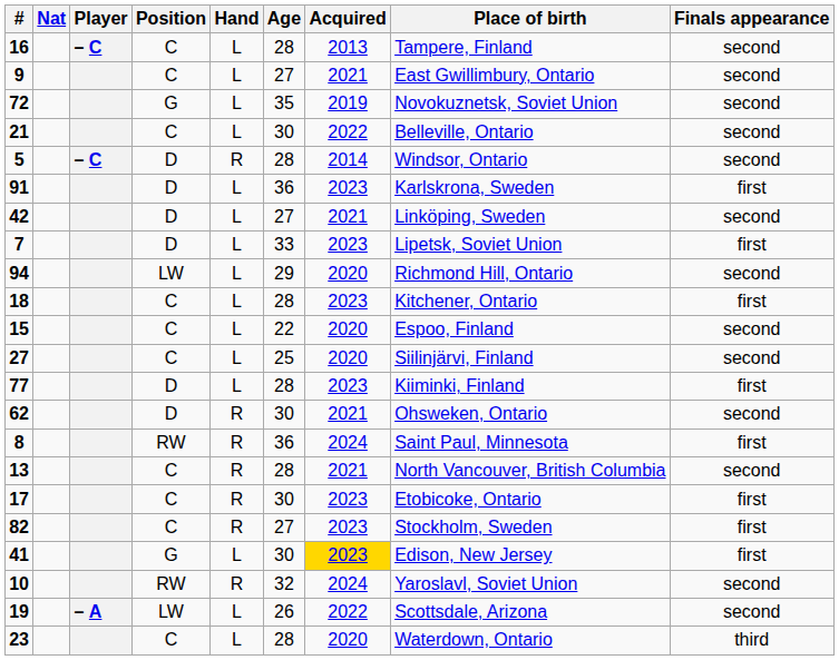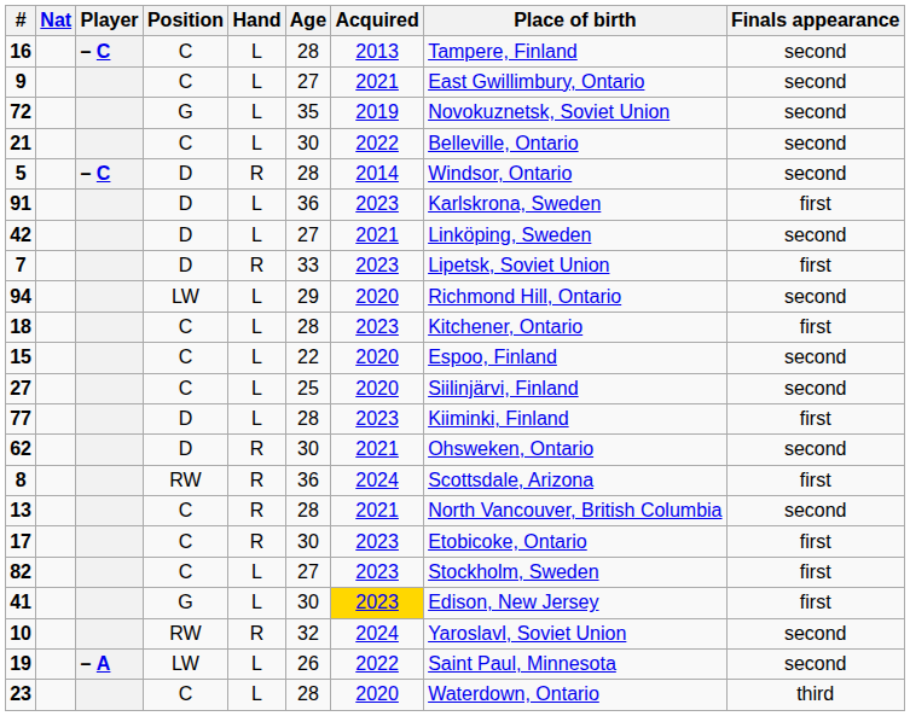7 | Hand: L -> R
8 | Place of birth: Saint Paul, Minnesota -> Scottsdale, Arizona
82 | Hand: R -> L
19 | Place of birth: Scottsdale, Arizona -> Saint Paul, Minnesota
